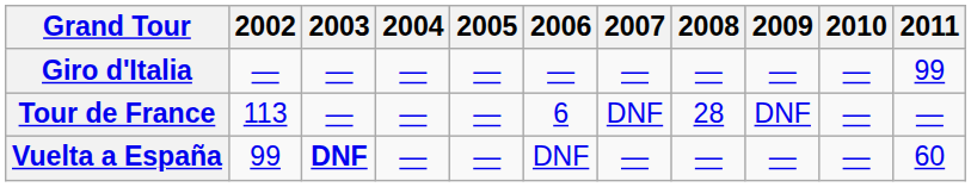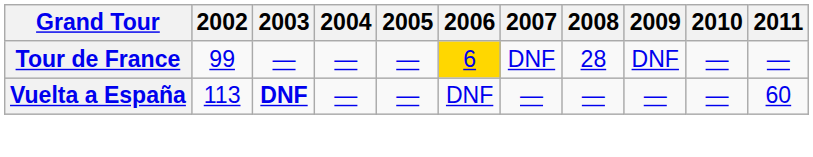- row: Giro d'Italia | — | — | — | — | — | — | — | — | — | 99
Tour de France | 2002: 113 -> 99
Tour de France | 2006: no background -> gold background
Vuelta a España | 2002: 99 -> 113
